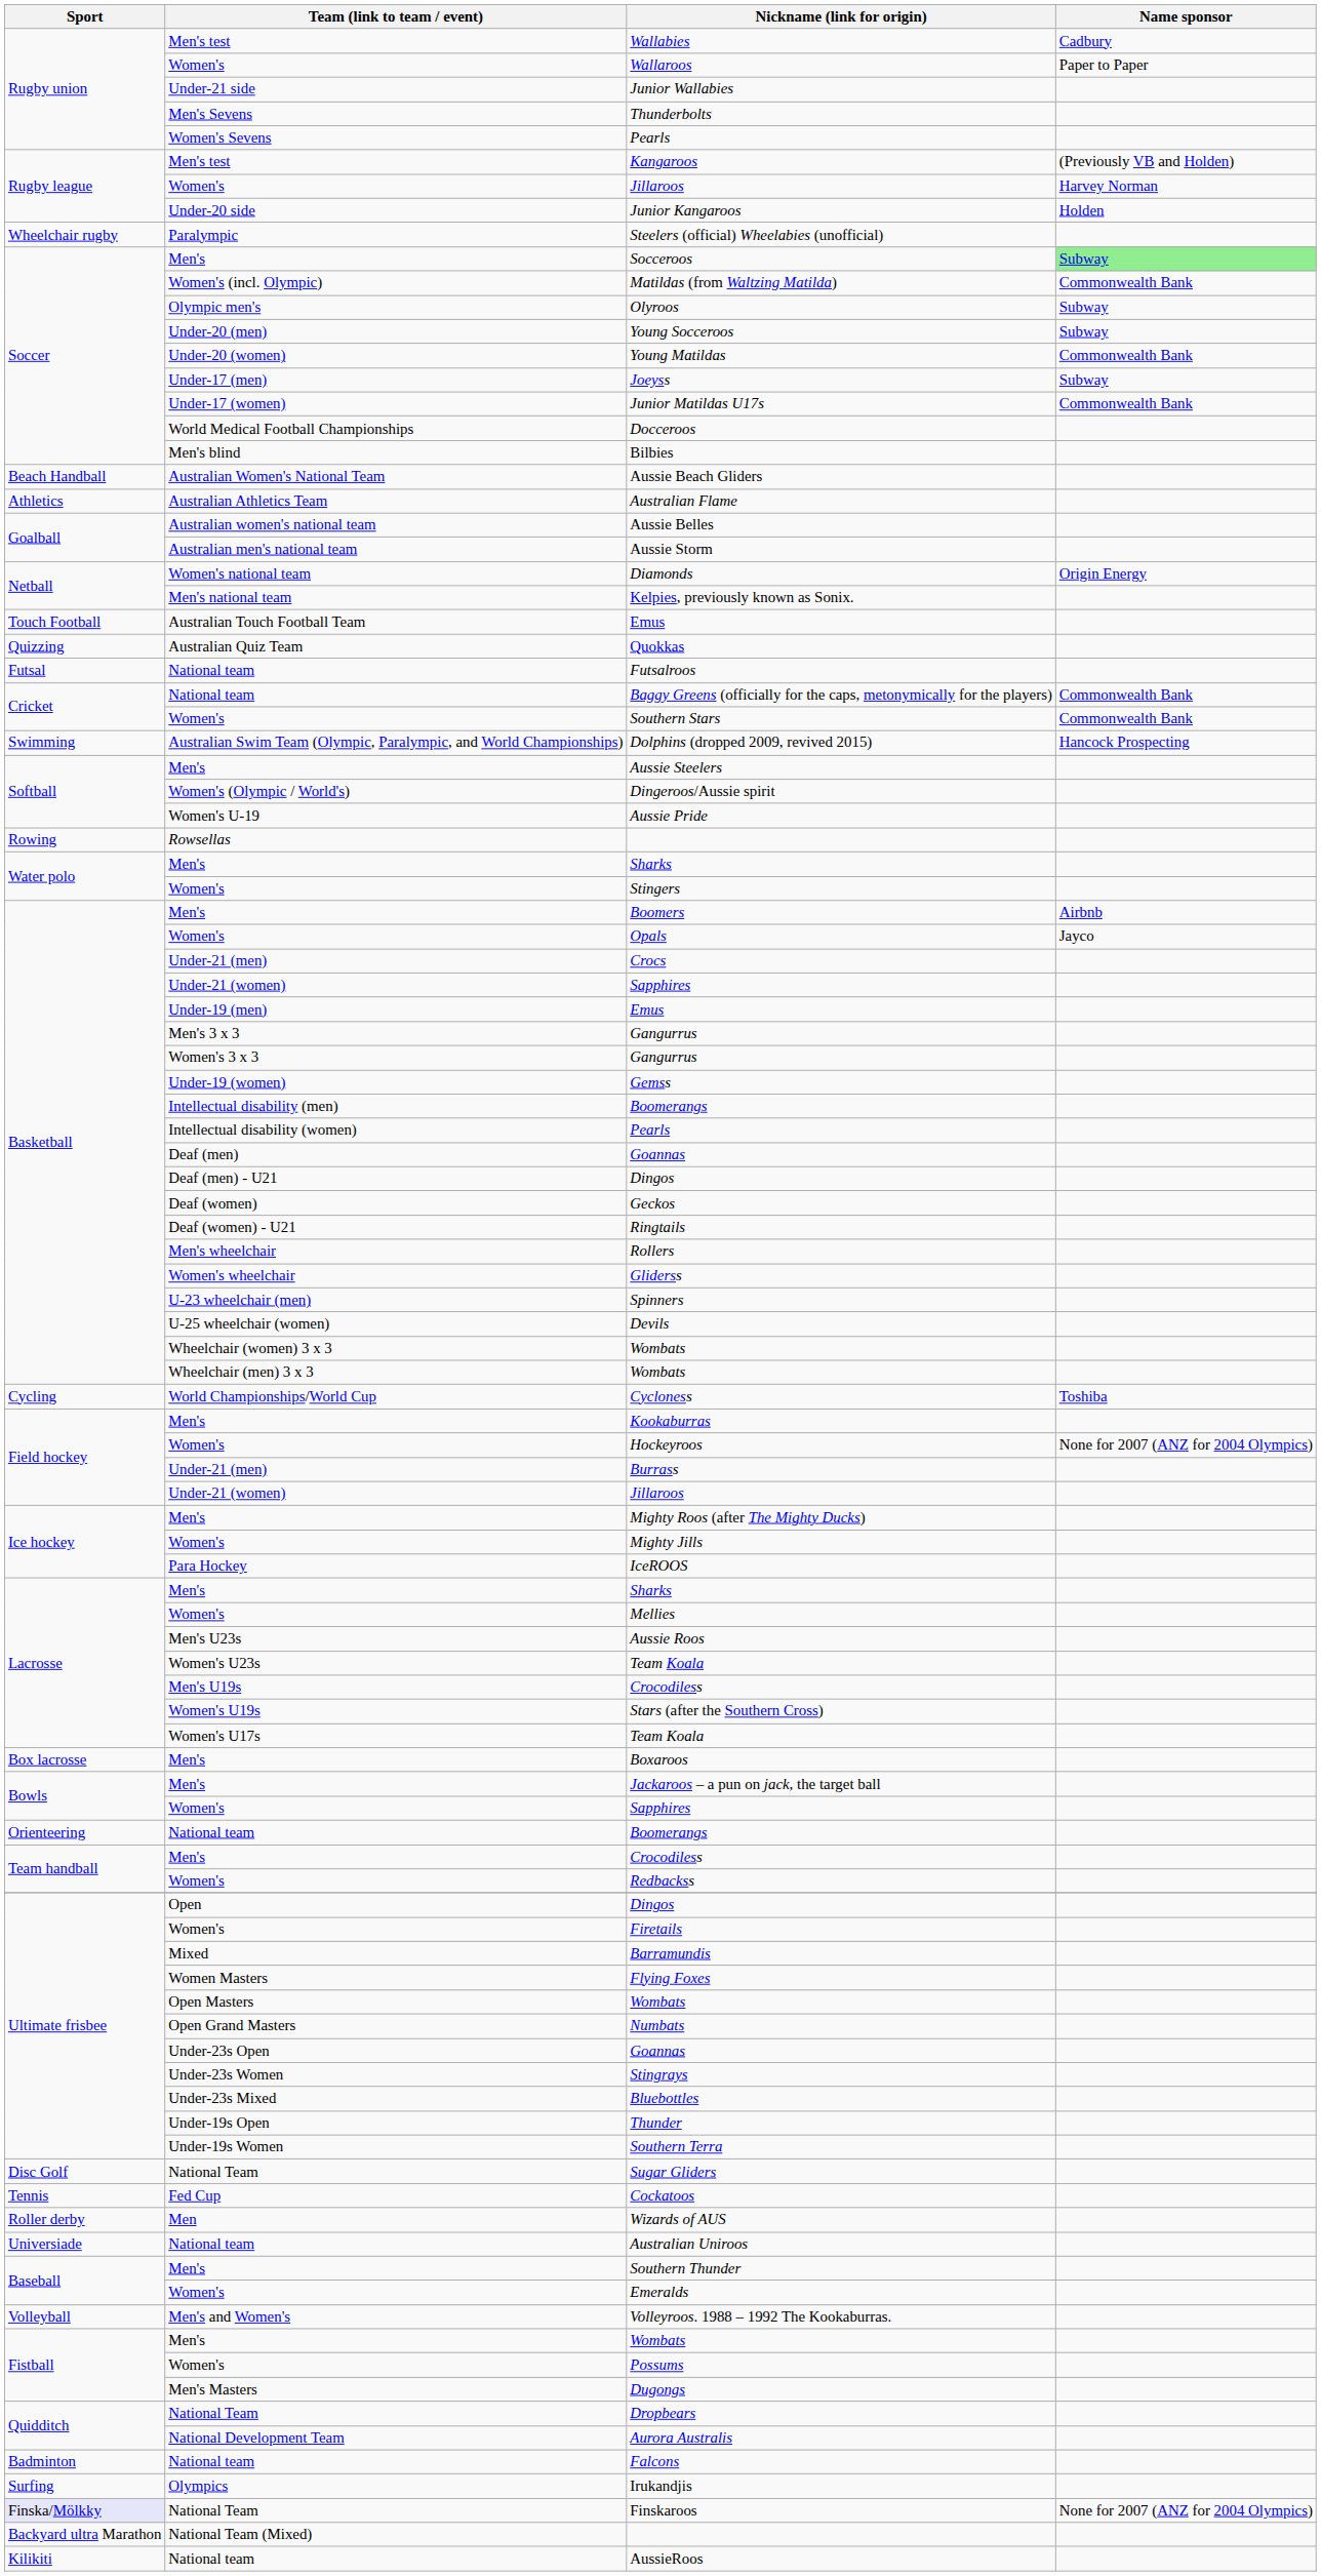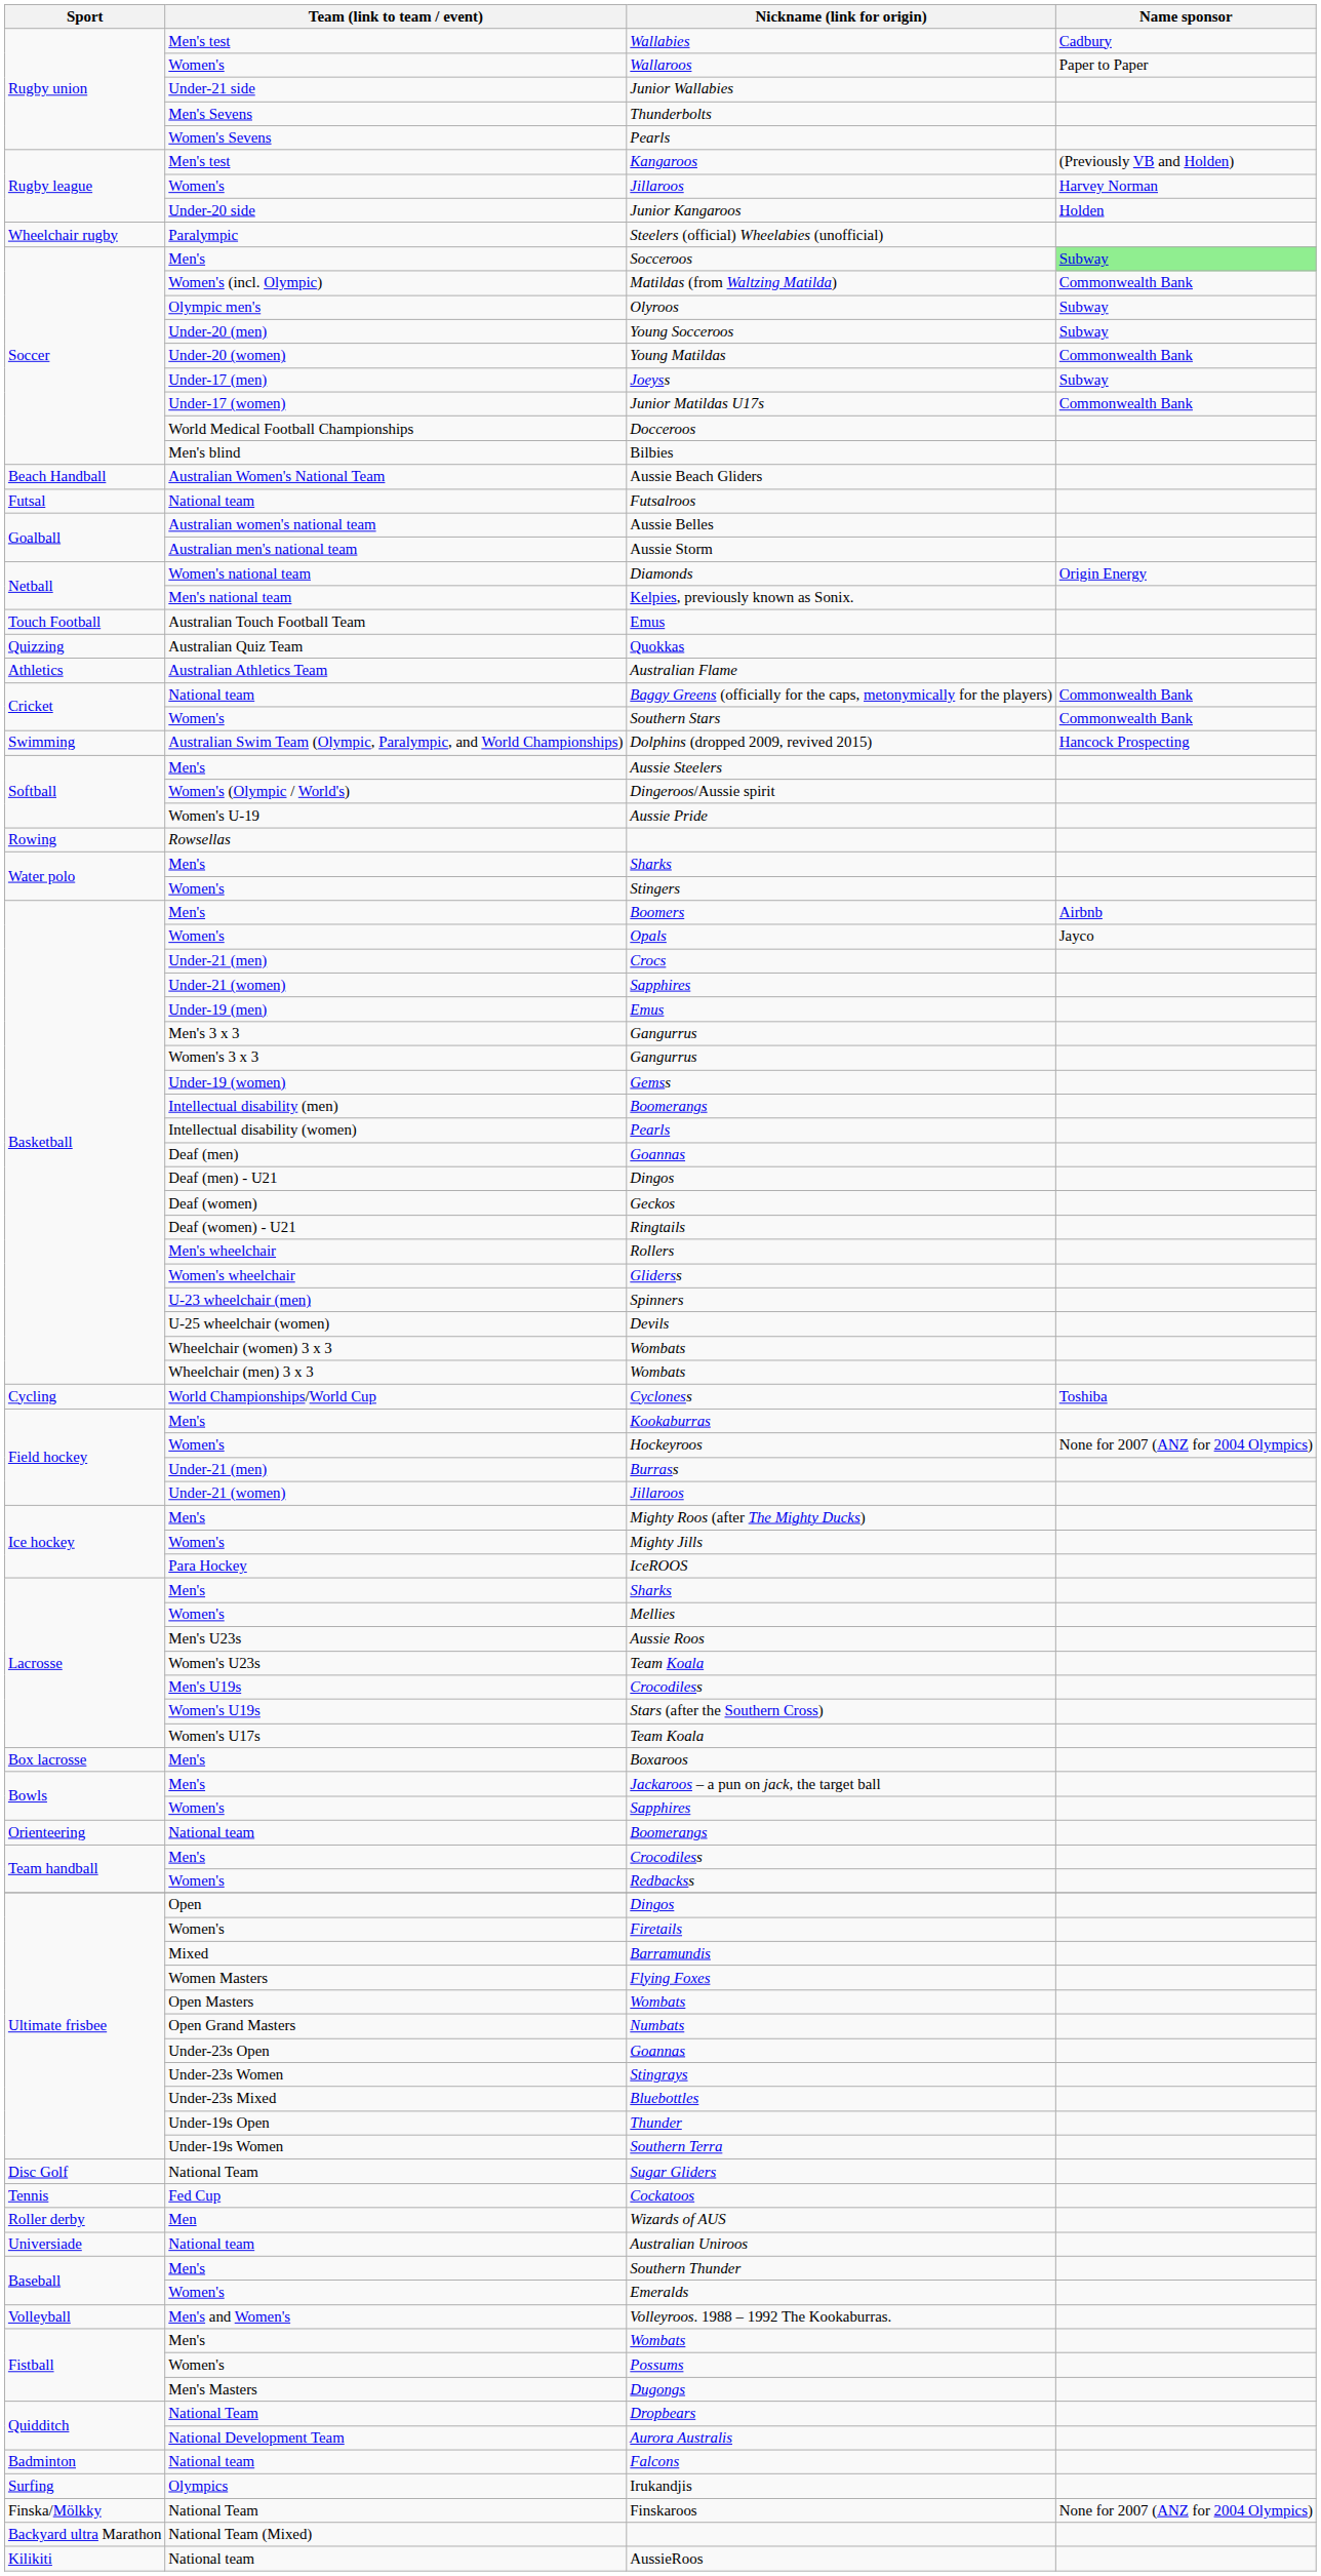rows swapped: Futsalroos <-> Australian Flame
Finskaroos | Sport: lavender background -> no background
